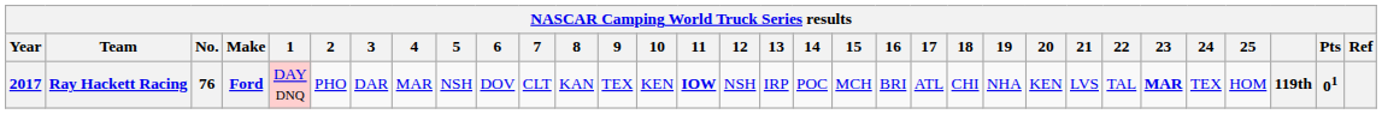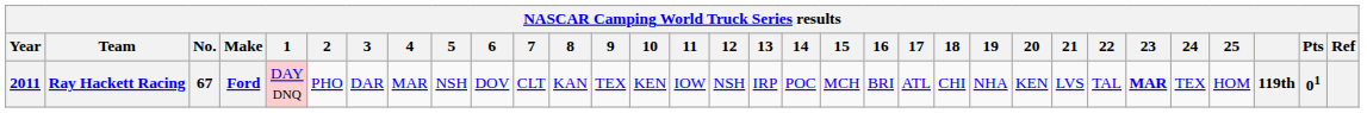Ray Hackett Racing | Year: 2017 -> 2011
Ray Hackett Racing | No.: 76 -> 67
Ray Hackett Racing | 11: bold -> normal
